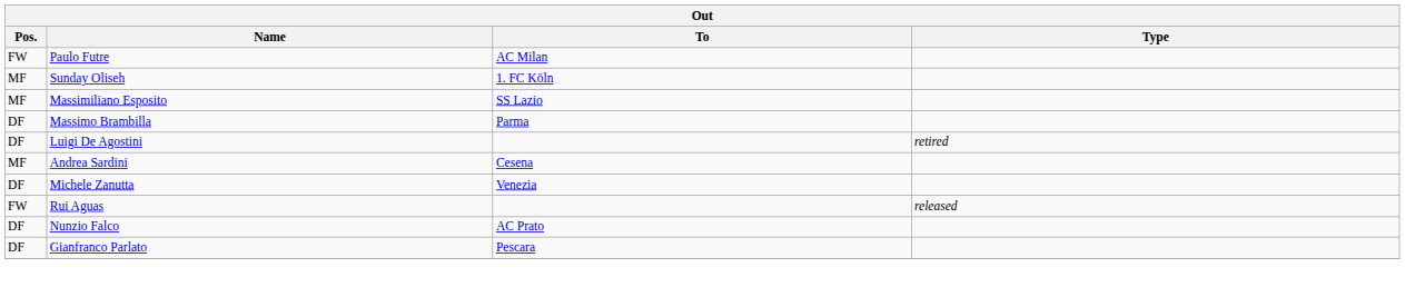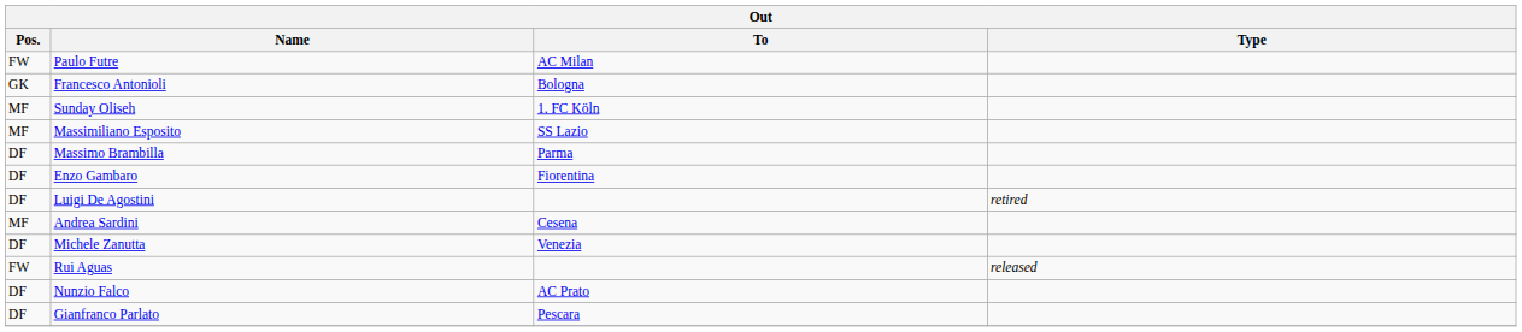+ row: GK | Francesco Antonioli | Bologna
+ row: DF | Enzo Gambaro | Fiorentina
